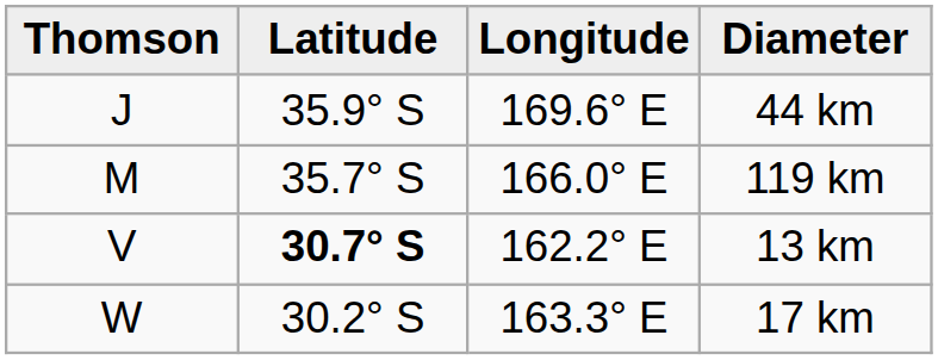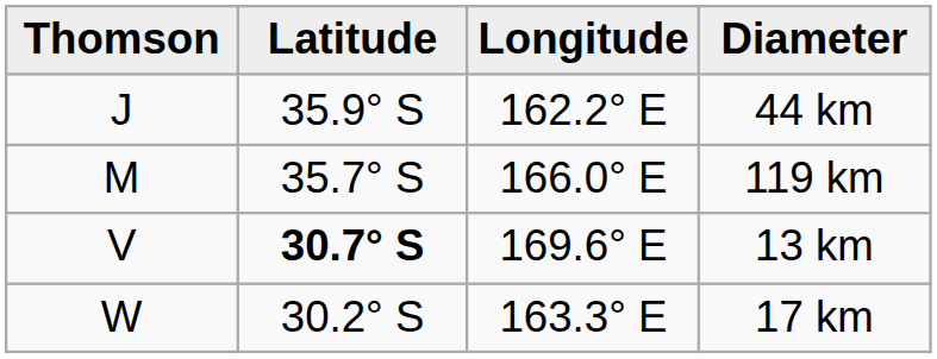44 km | Longitude: 169.6° E -> 162.2° E
13 km | Longitude: 162.2° E -> 169.6° E
